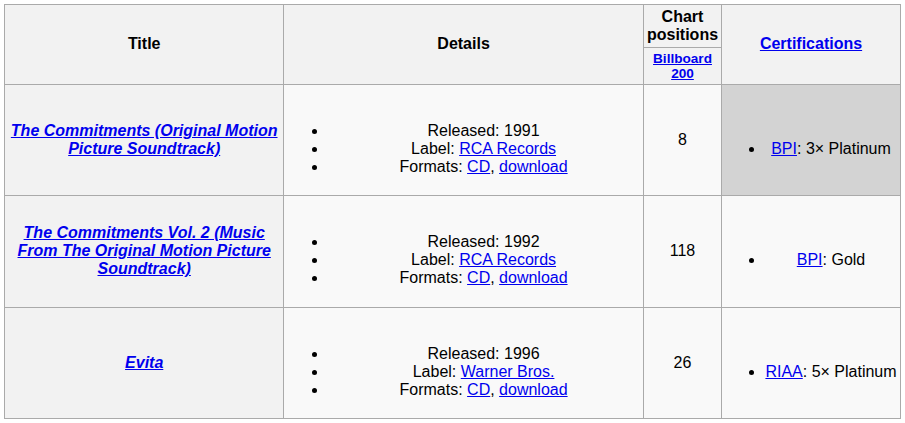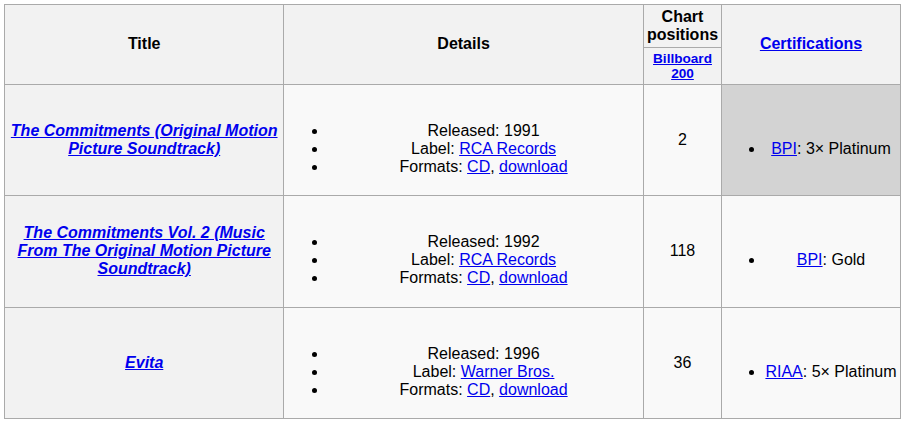The Commitments (Original Motion Picture Soundtrack) | Chart positions / Billboard 200: 8 -> 2
Evita | Chart positions / Billboard 200: 26 -> 36
